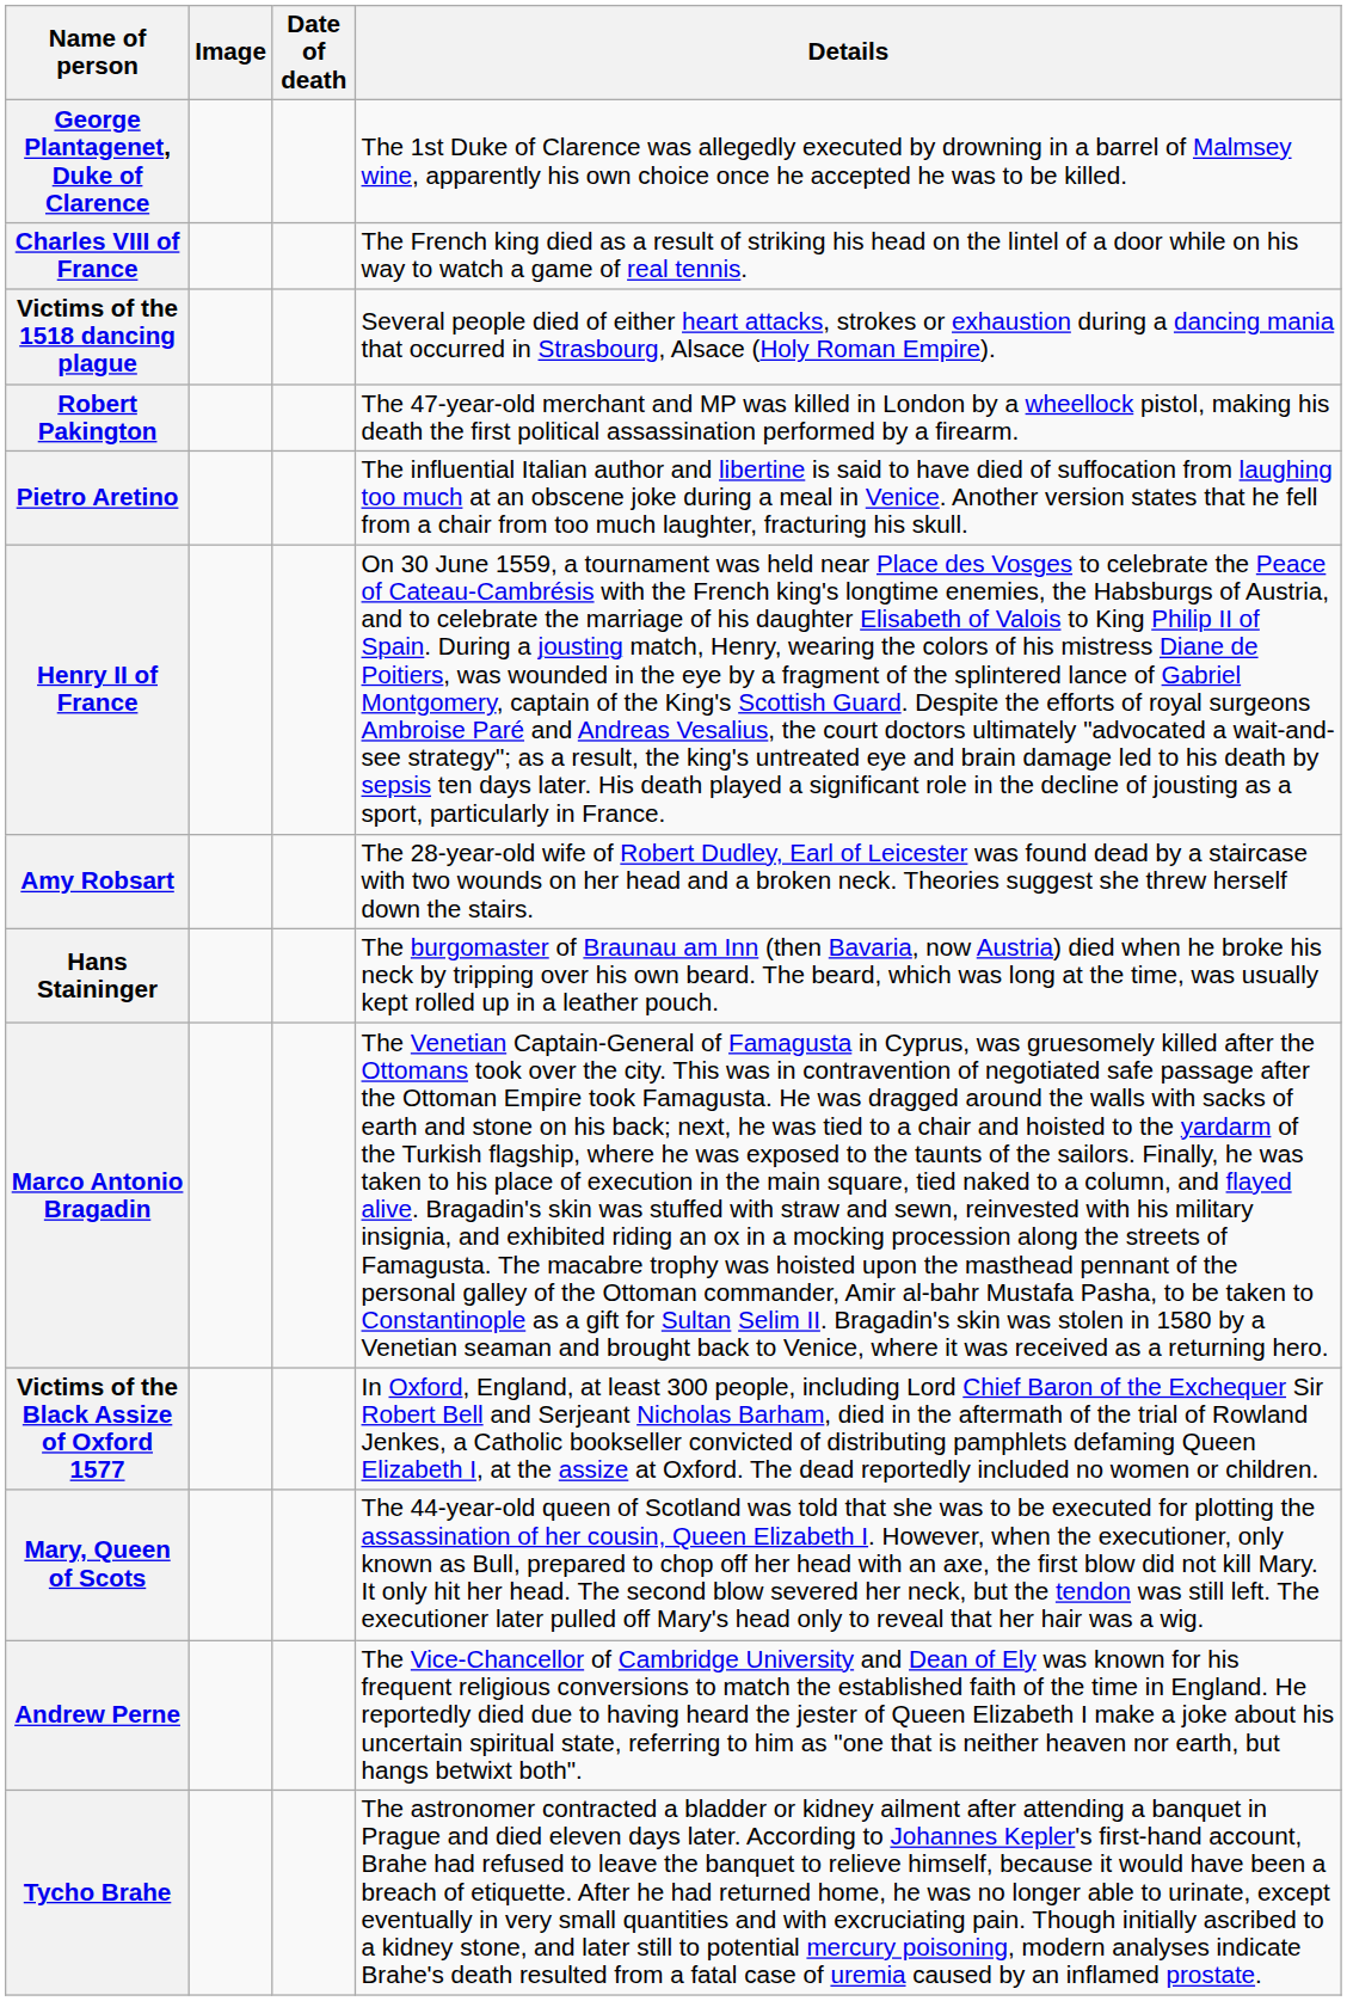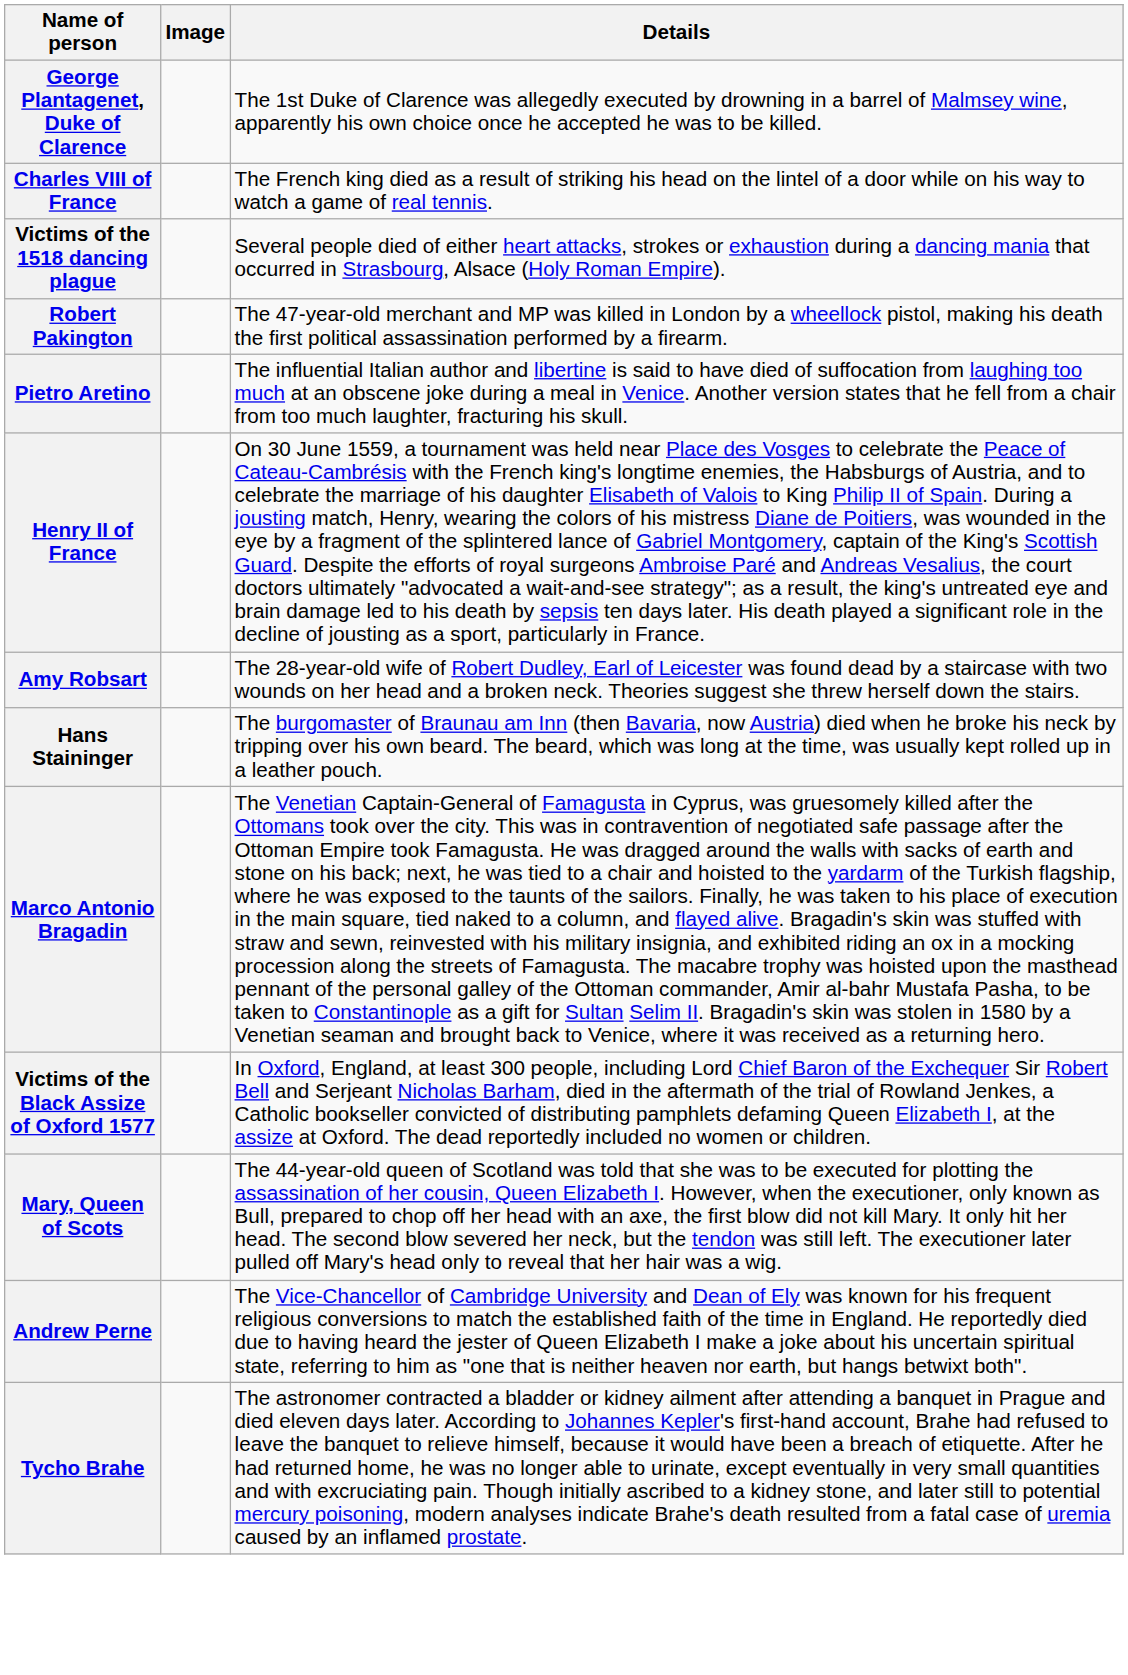- column: Date of death
